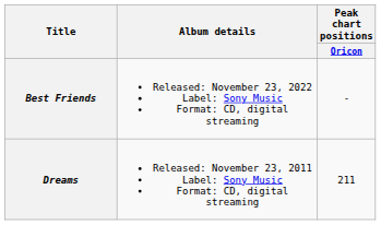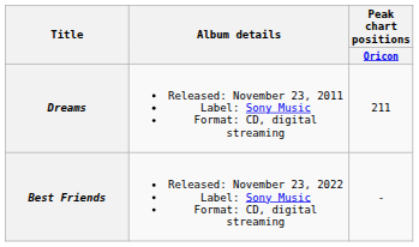rows swapped: Dreams <-> Best Friends
